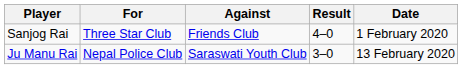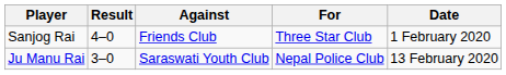columns swapped: For <-> Result
